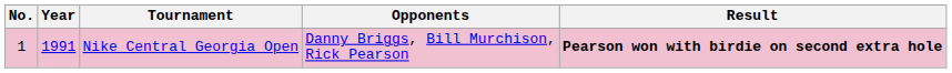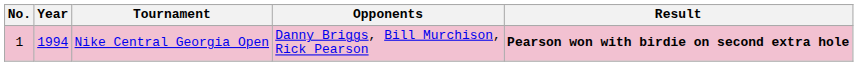Nike Central Georgia Open | Year: 1991 -> 1994
